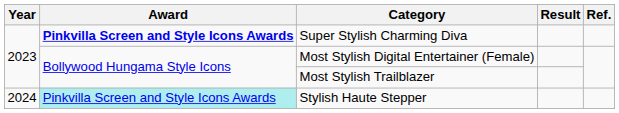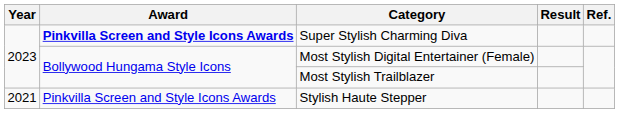Stylish Haute Stepper | Year: 2024 -> 2021
Stylish Haute Stepper | Award: paleturquoise background -> no background
